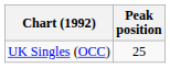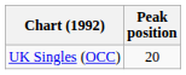UK Singles (OCC) | Peak position: 25 -> 20
